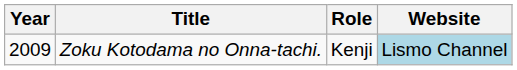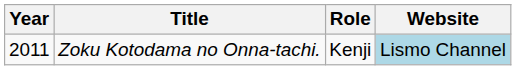Zoku Kotodama no Onna-tachi. | Year: 2009 -> 2011
